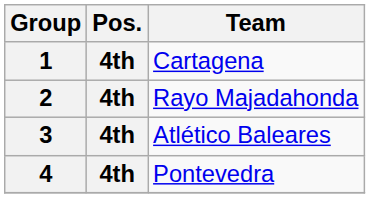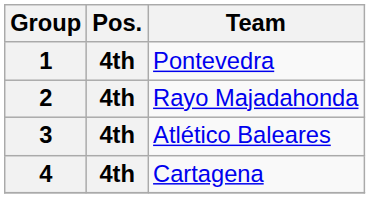1 | Team: Cartagena -> Pontevedra
4 | Team: Pontevedra -> Cartagena
